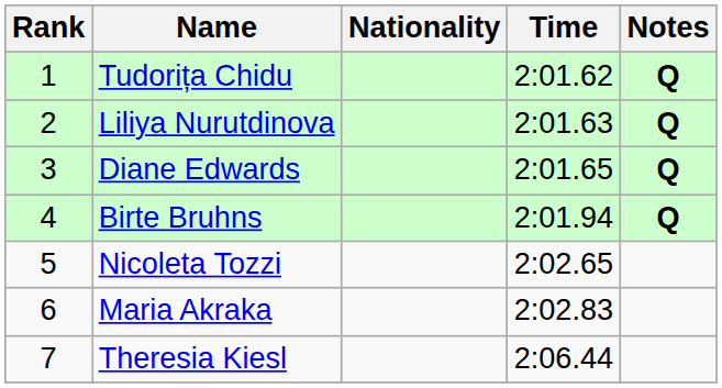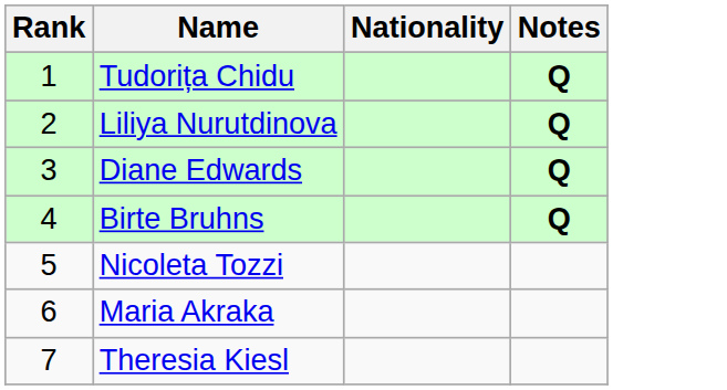- column: Time | 2:01.62 | 2:01.63 | 2:01.65 | 2:01.94 | 2:02.65 | 2:02.83 | 2:06.44
